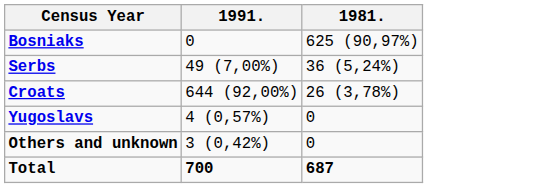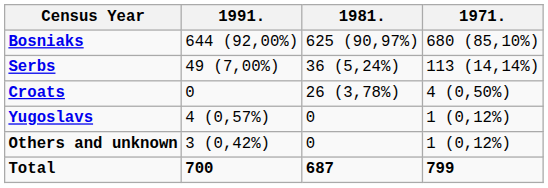+ column: 1971. | 680 (85,10%) | 113 (14,14%) | 4 (0,50%) | 1 (0,12%) | 1 (0,12%) | 799
Bosniaks | 1991.: 0 -> 644 (92,00%)
Croats | 1991.: 644 (92,00%) -> 0
